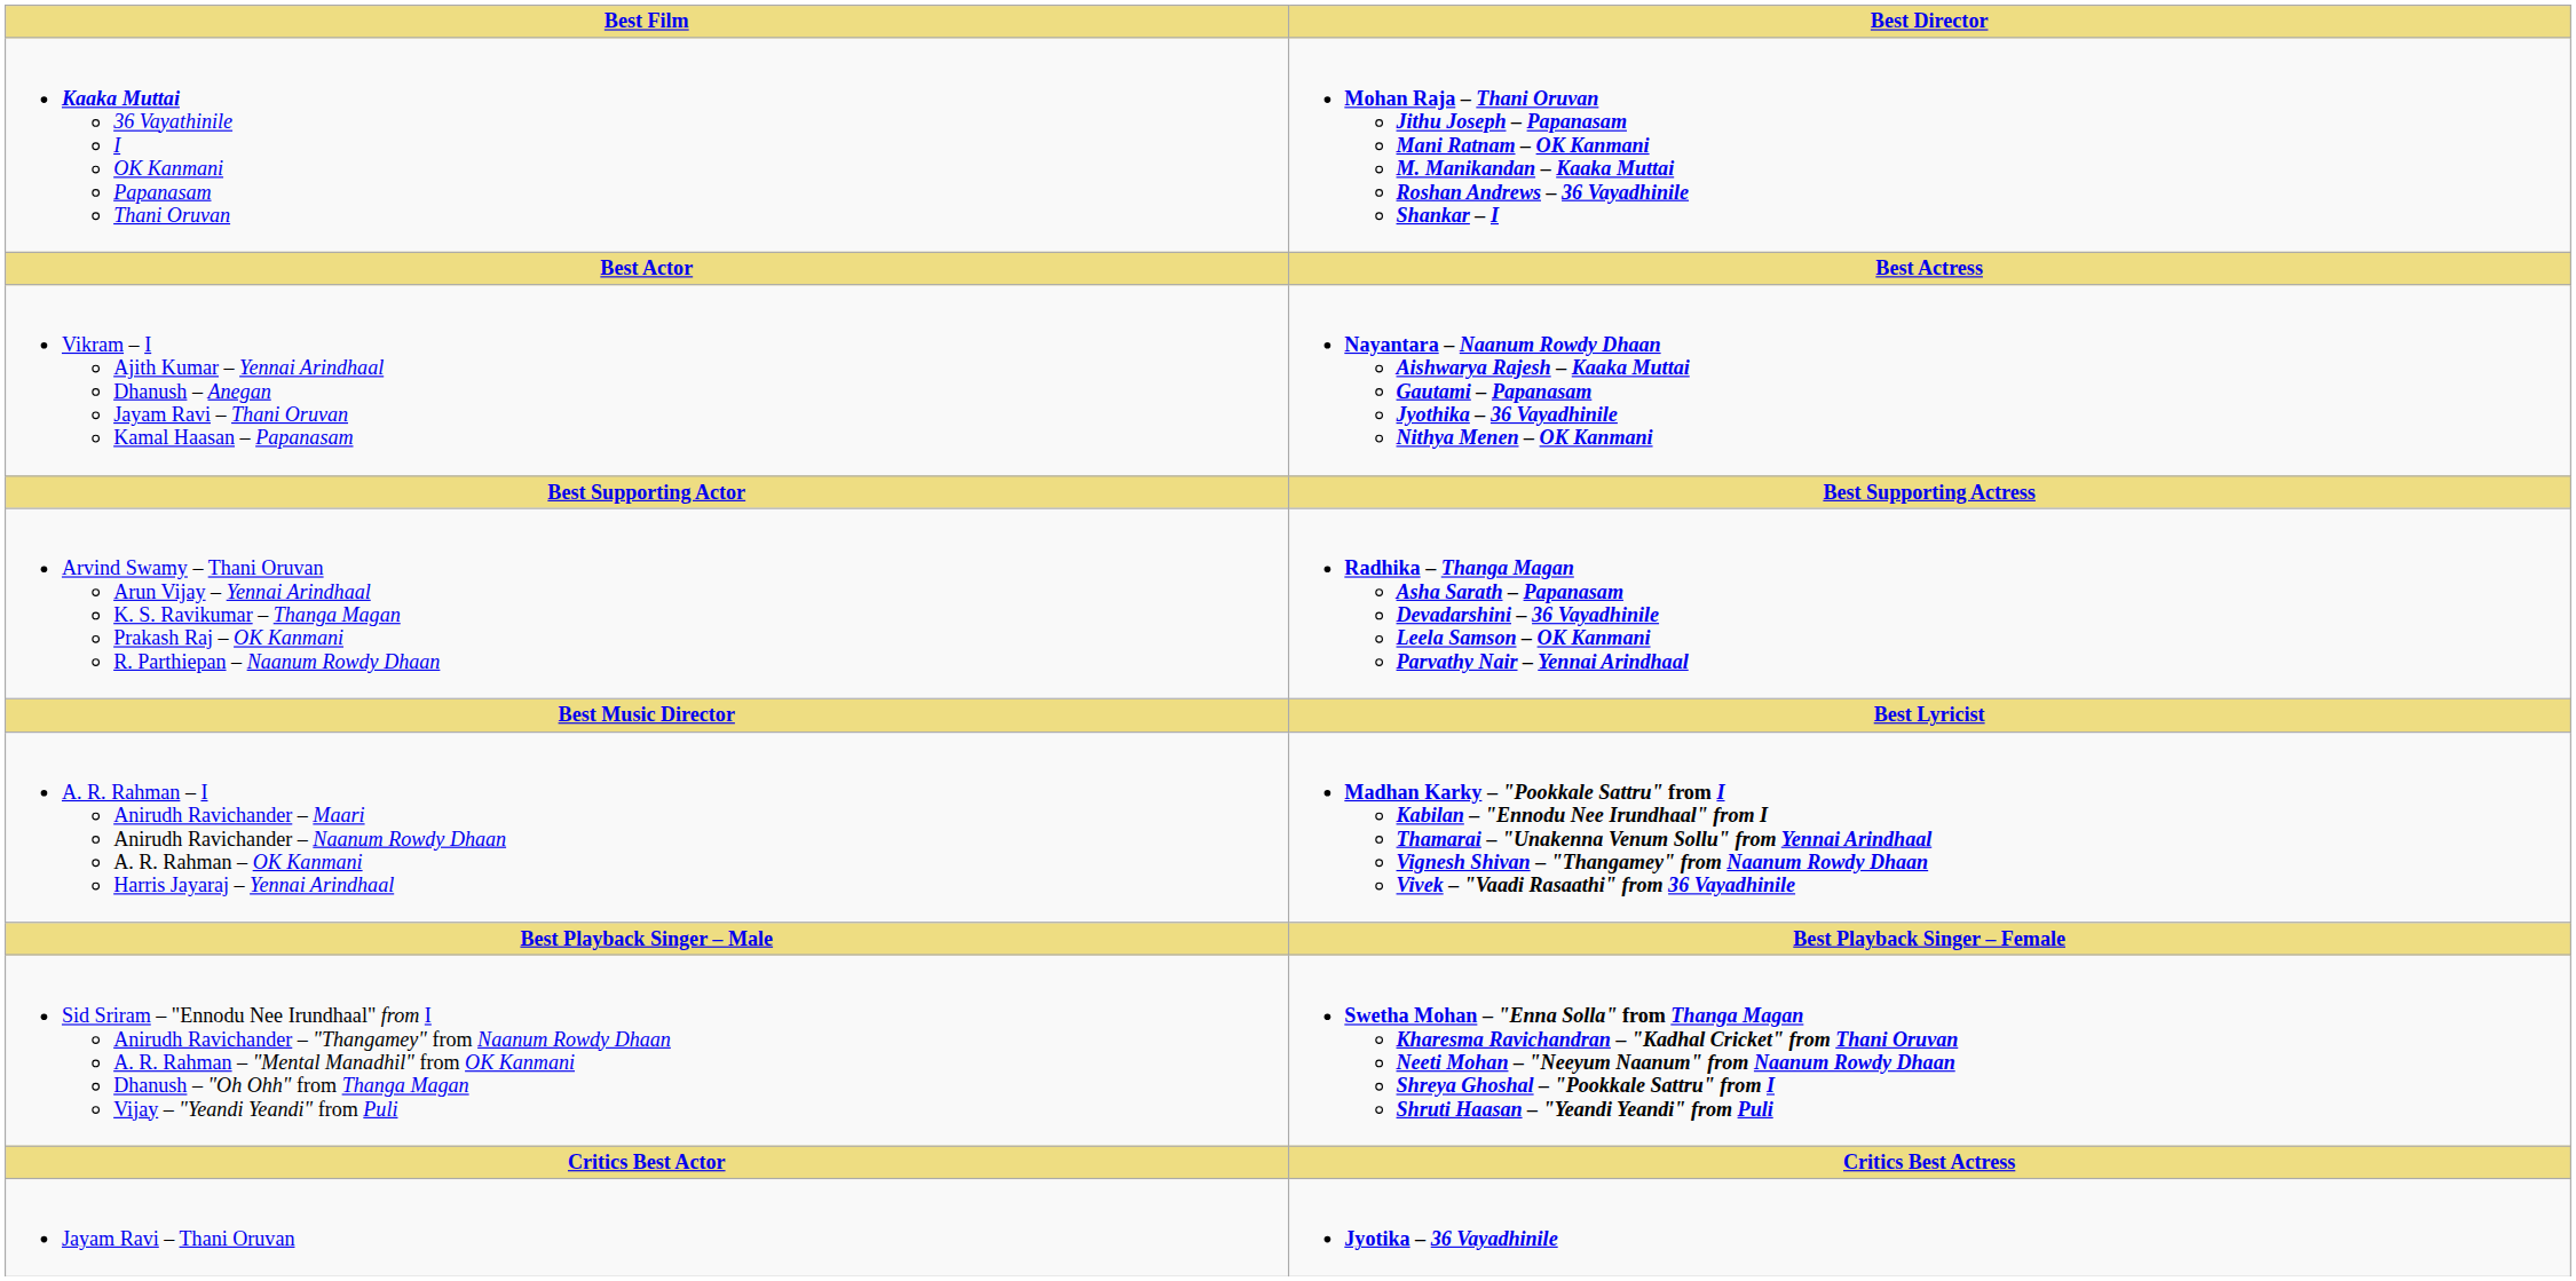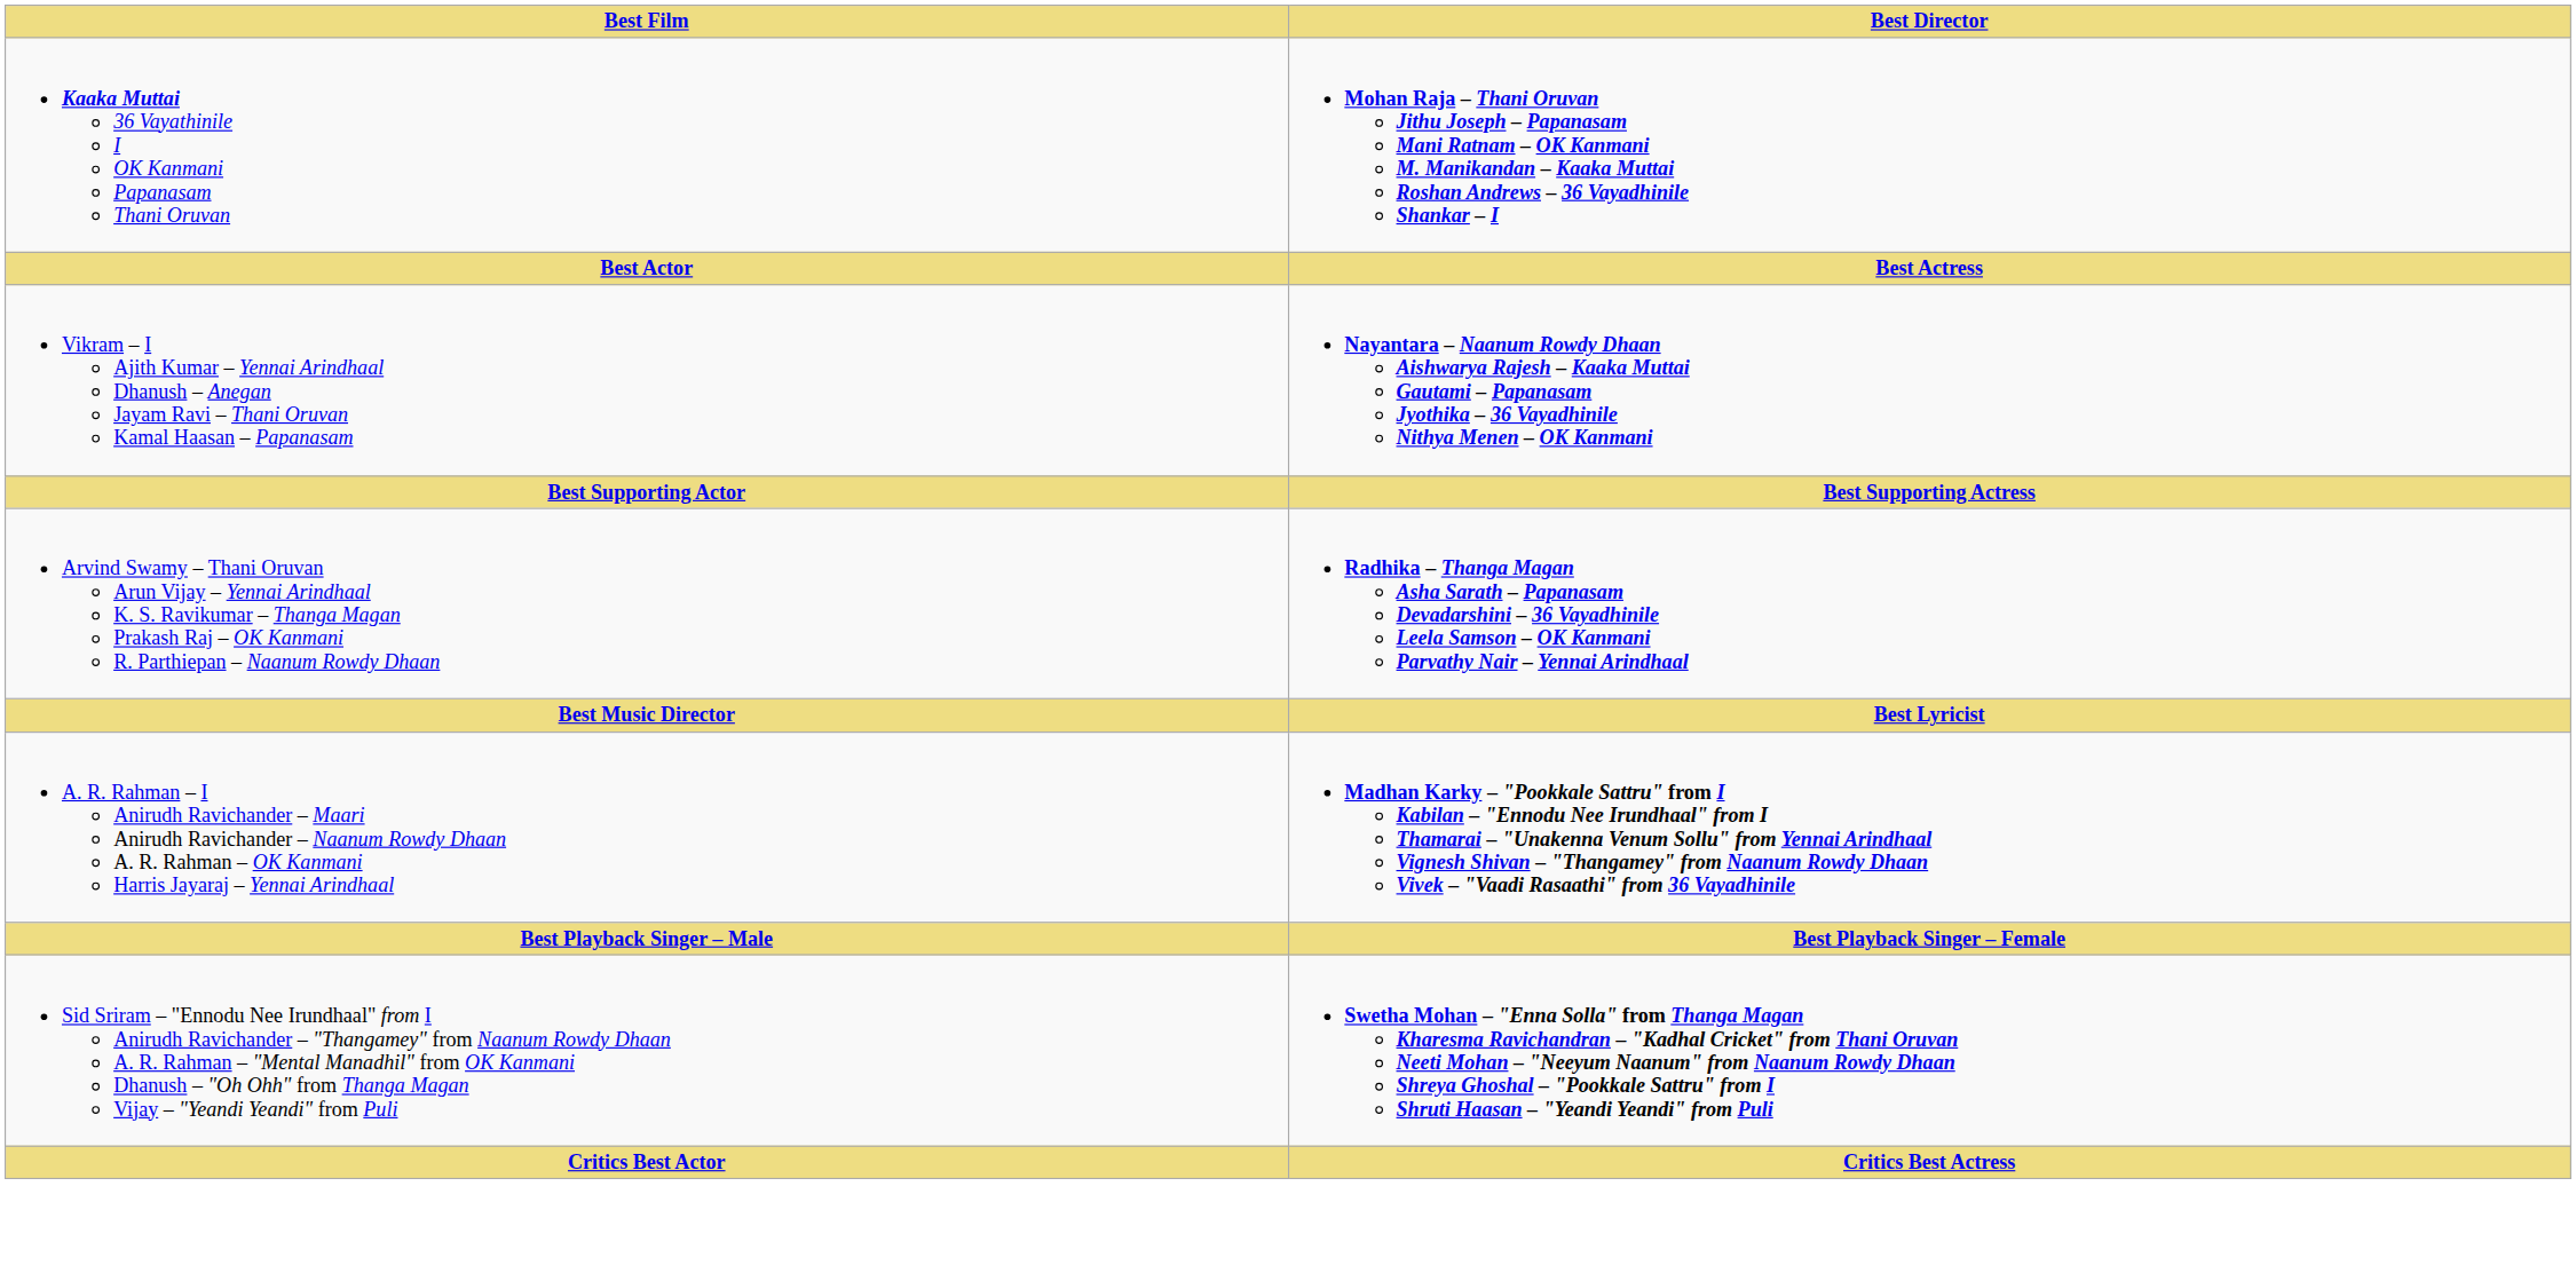- row: Jayam Ravi – Thani Oruvan | Jyotika – 36 Vayadhinile
